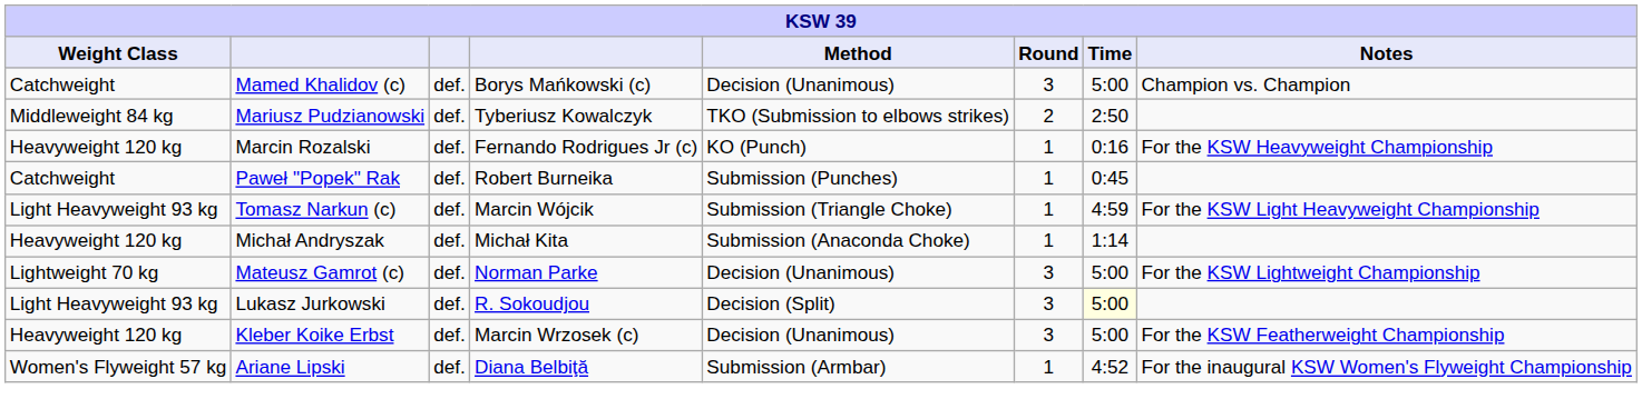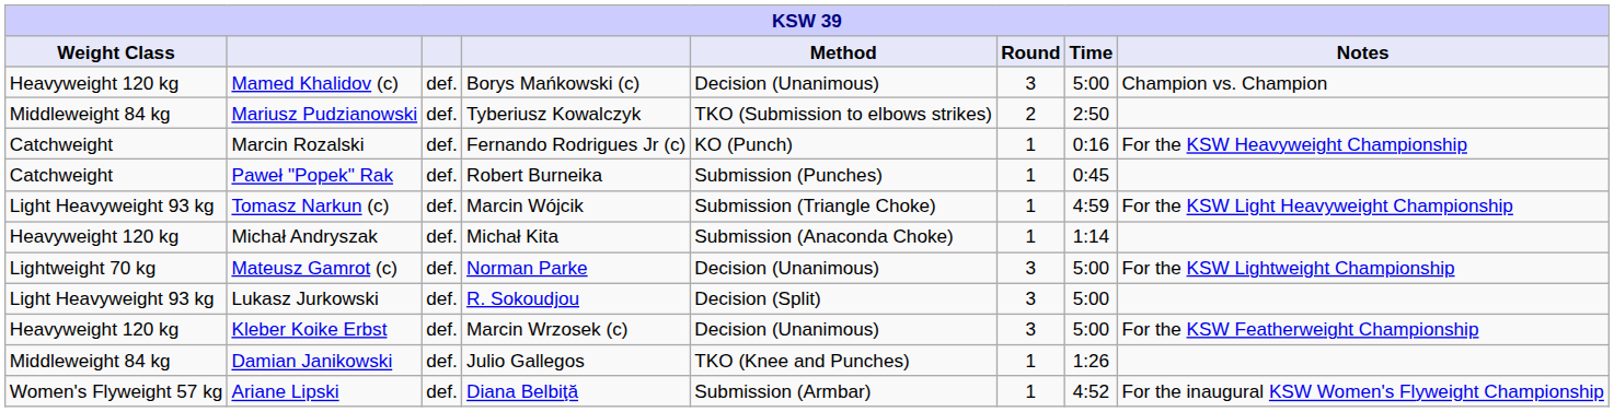Mamed Khalidov (c) | Weight Class: Catchweight -> Heavyweight 120 kg
Marcin Rozalski | Weight Class: Heavyweight 120 kg -> Catchweight
Lukasz Jurkowski | Time: lightyellow background -> no background
+ row: Middleweight 84 kg | Damian Janikowski | def. | Julio Gallegos | TKO (Knee and Punches) | 1 | 1:26
